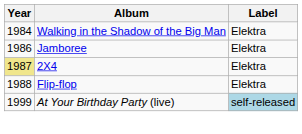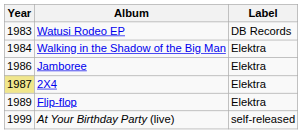+ row: 1983 | Watusi Rodeo EP | DB Records
Flip-flop | Year: 1988 -> 1989
At Your Birthday Party (live) | Label: lightblue background -> no background
